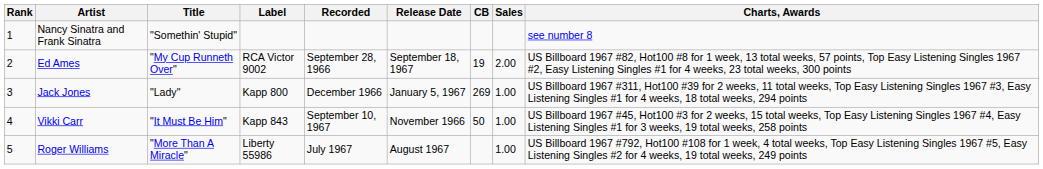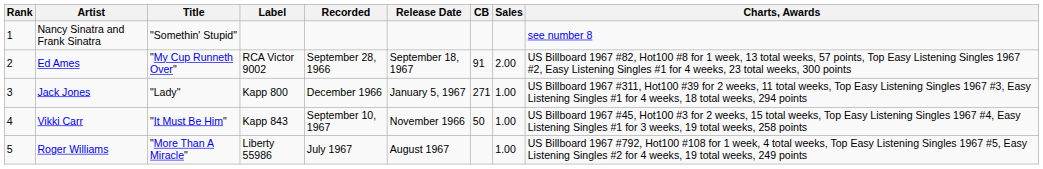Ed Ames | CB: 19 -> 91
Jack Jones | CB: 269 -> 271
